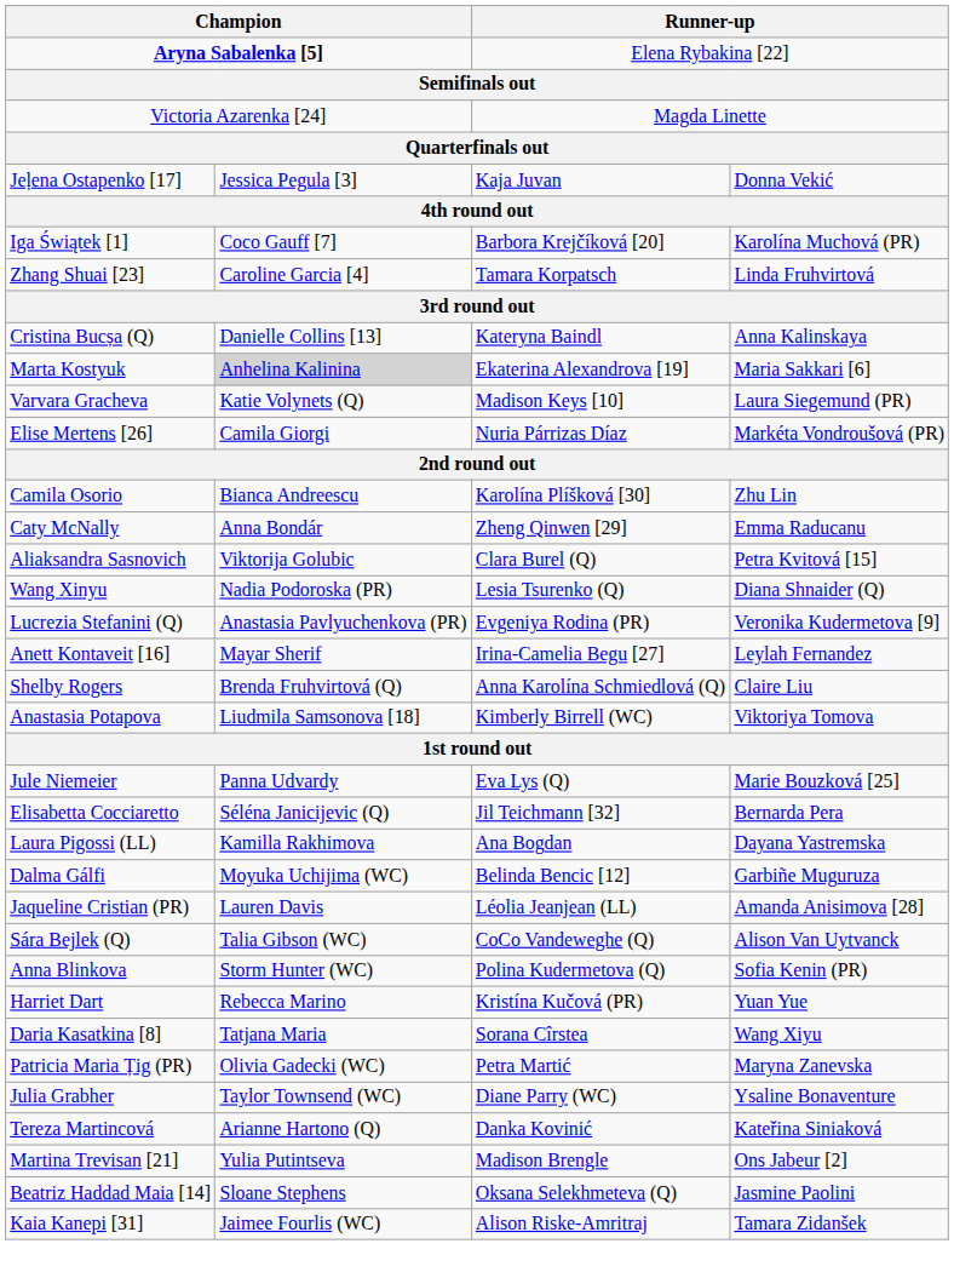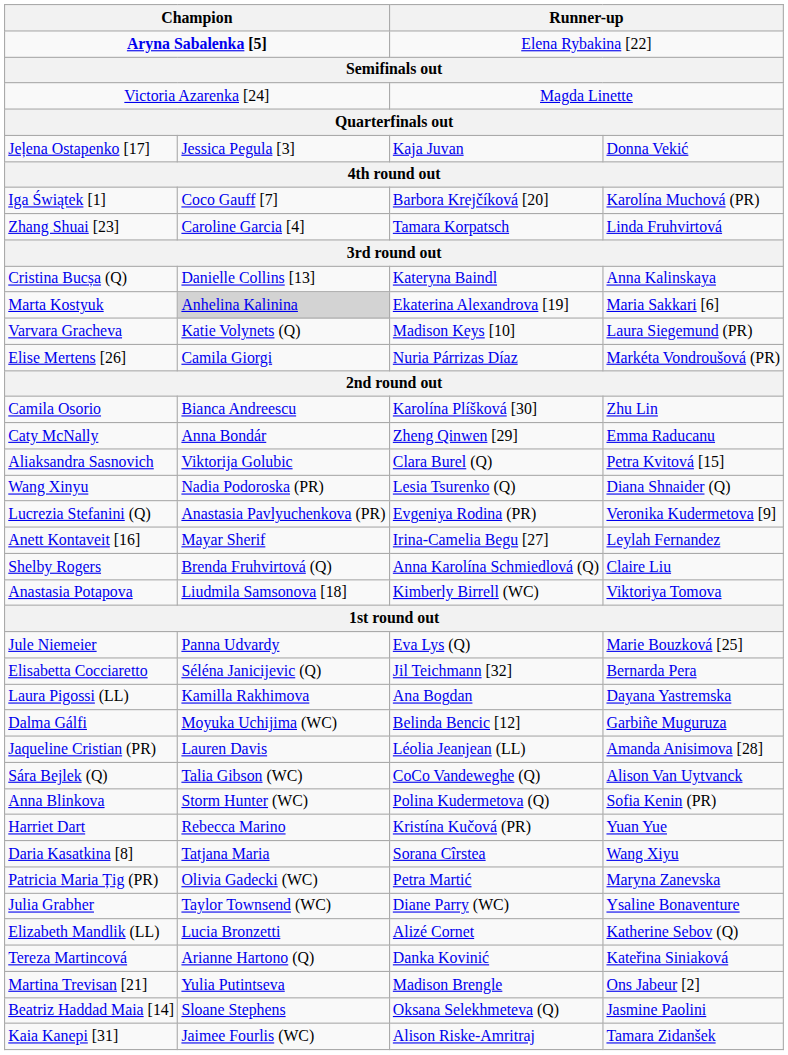+ row: Elizabeth Mandlik (LL) | Lucia Bronzetti | Alizé Cornet | Katherine Sebov (Q)
